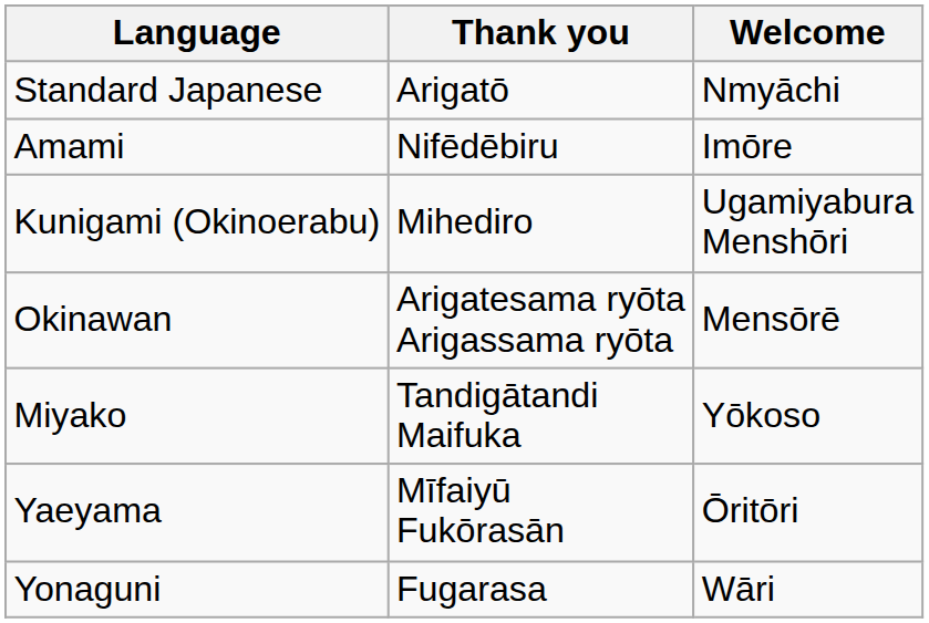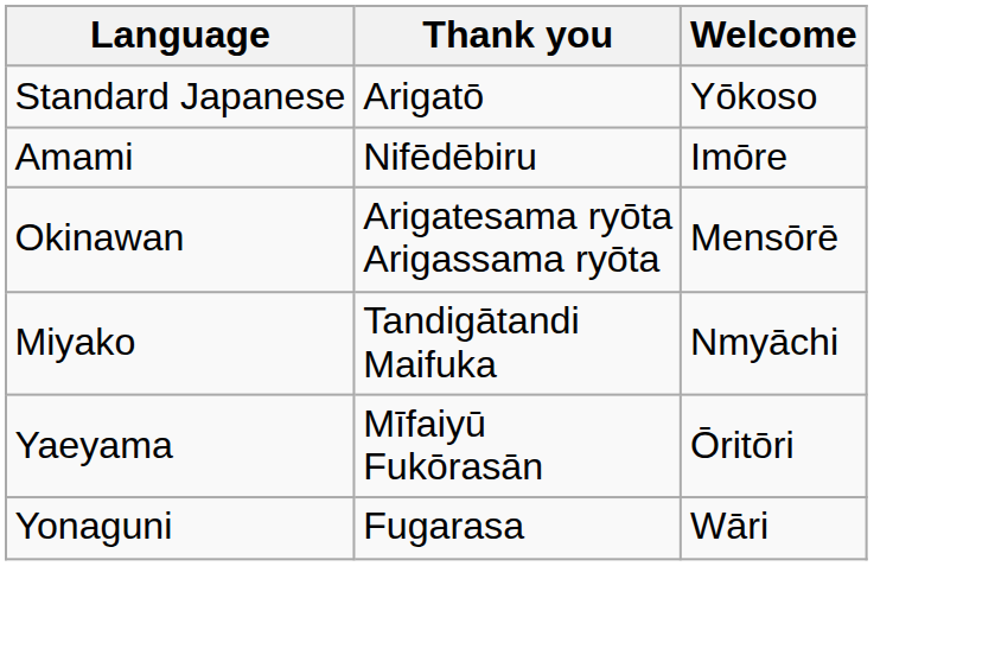Standard Japanese | Welcome: Nmyāchi -> Yōkoso
- row: Kunigami (Okinoerabu) | Mihediro | Ugamiyabura Menshōri
Miyako | Welcome: Yōkoso -> Nmyāchi
